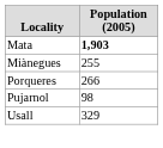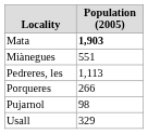Miànegues | column 2: 255 -> 551
+ row: Pedreres, les | 1,113
